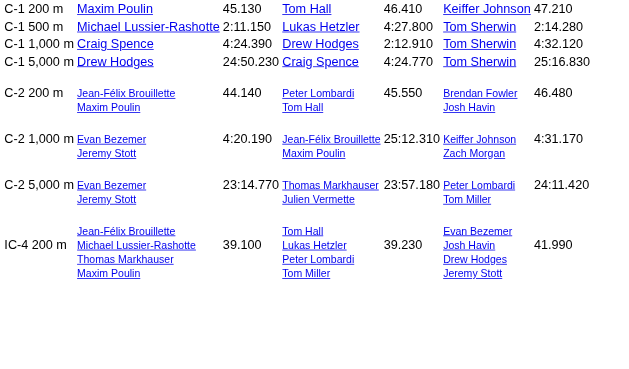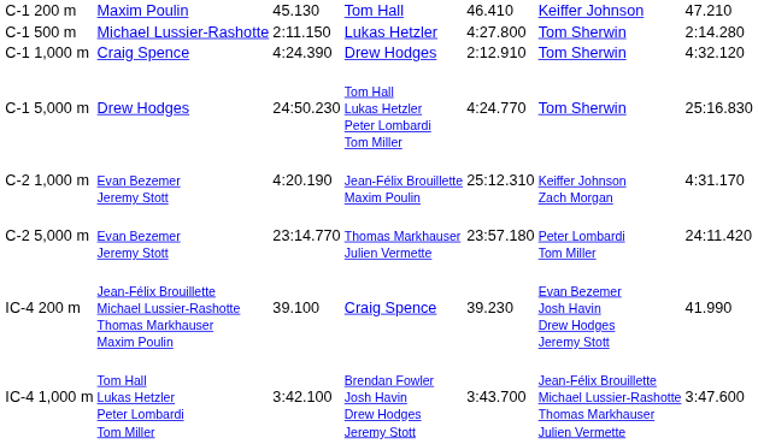C-1 5,000 m | column 4: Craig Spence -> Tom Hall Lukas Hetzler Peter Lombardi Tom Miller
- row: C-2 200 m | Jean-Félix Brouillette Maxim Poulin | 44.140 | Peter Lombardi Tom Hall | 45.550 | Brendan Fowler Josh Havin | 46.480
IC-4 200 m | column 4: Tom Hall Lukas Hetzler Peter Lombardi Tom Miller -> Craig Spence
+ row: IC-4 1,000 m | Tom Hall Lukas Hetzler Peter Lombardi Tom Miller | 3:42.100 | Brendan Fowler Josh Havin Drew Hodges Jeremy Stott | 3:43.700 | Jean-Félix Brouillette Michael Lussier-Rashotte Thomas Markhauser Julien Vermette | 3:47.600
